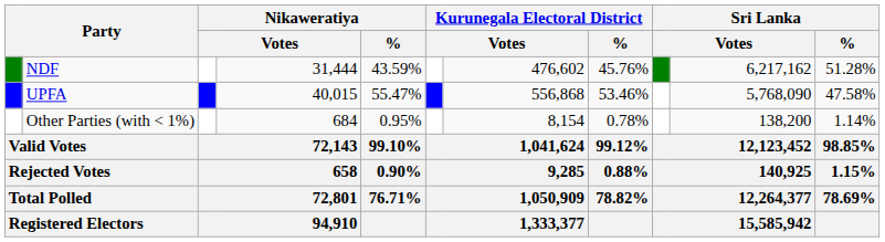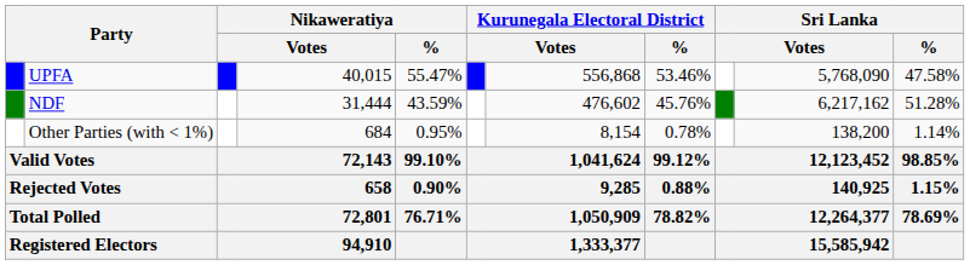rows swapped: UPFA <-> NDF
